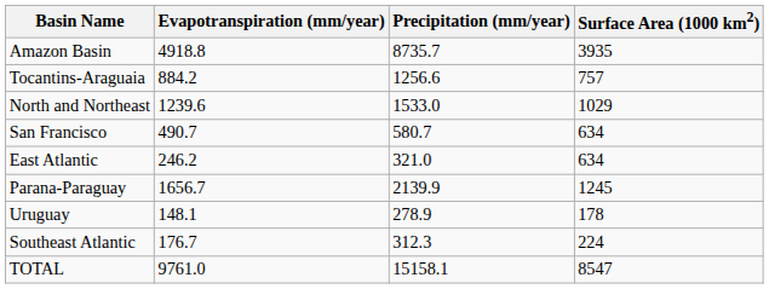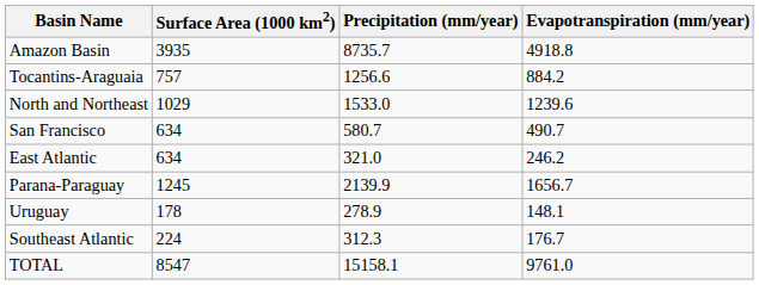columns swapped: Surface Area (1000 km2) <-> Evapotranspiration (mm/year)
